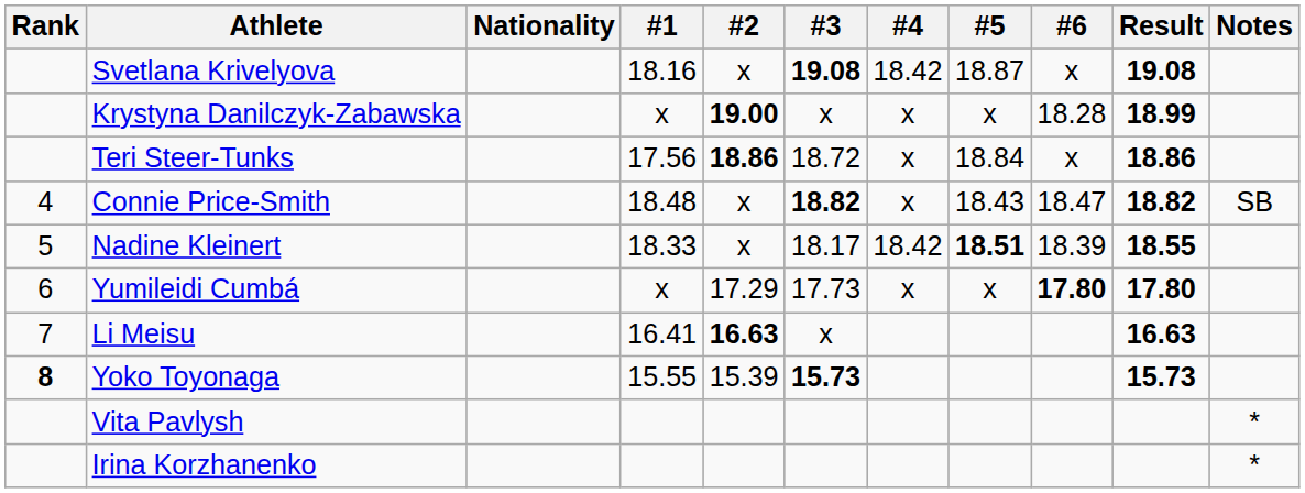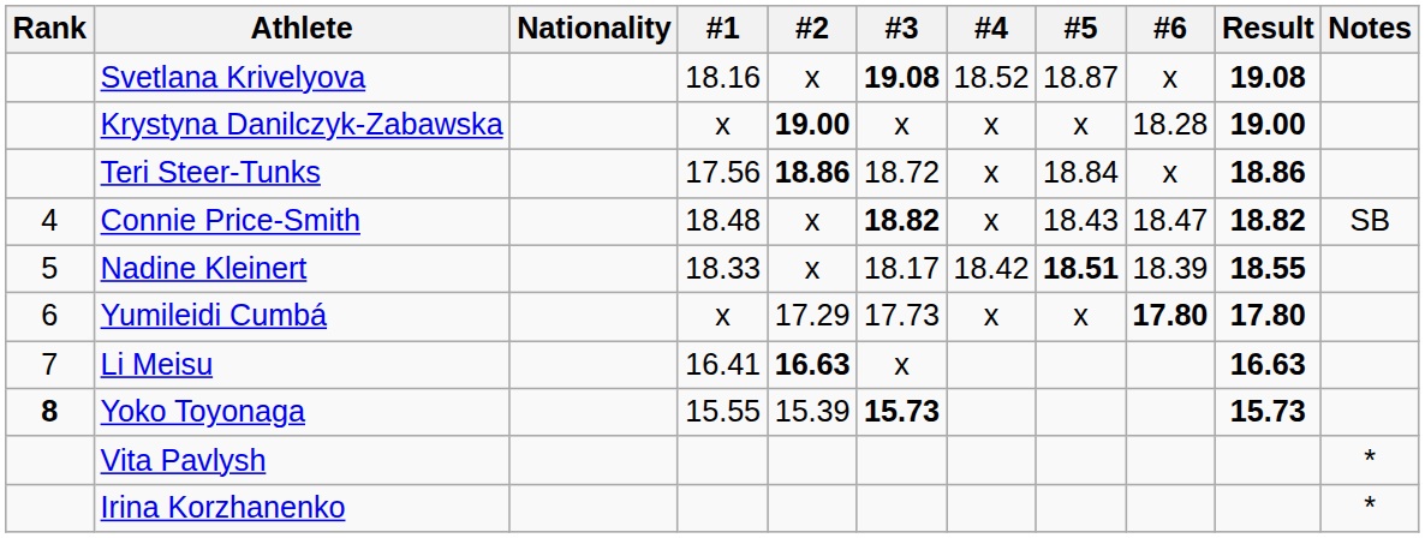Svetlana Krivelyova | #4: 18.42 -> 18.52
Krystyna Danilczyk-Zabawska | Result: 18.99 -> 19.00
